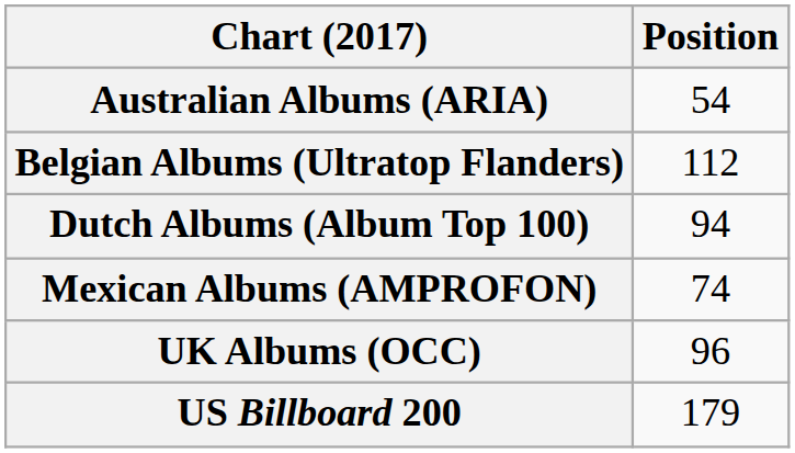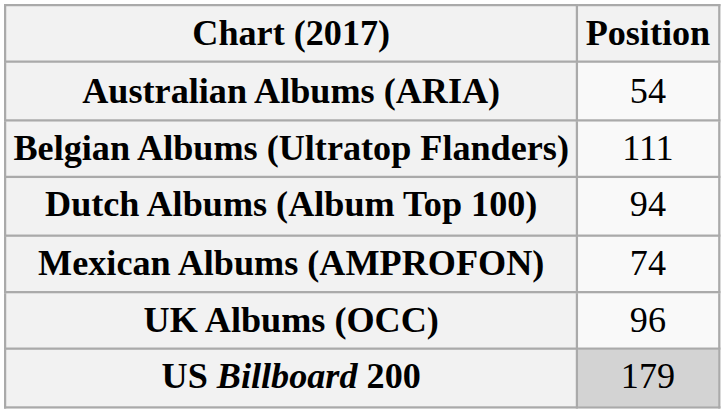Belgian Albums (Ultratop Flanders) | Position: 112 -> 111
US Billboard 200 | Position: no background -> lightgrey background
